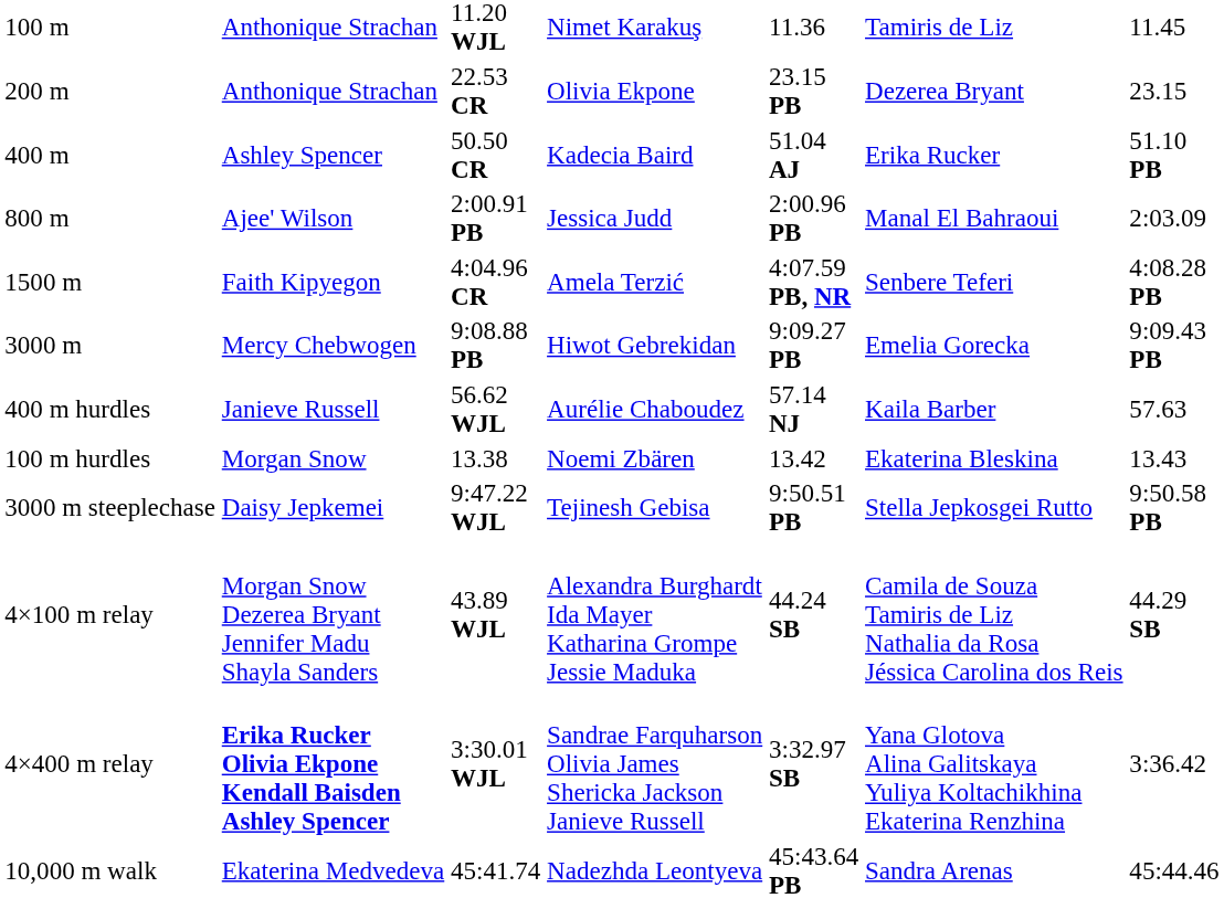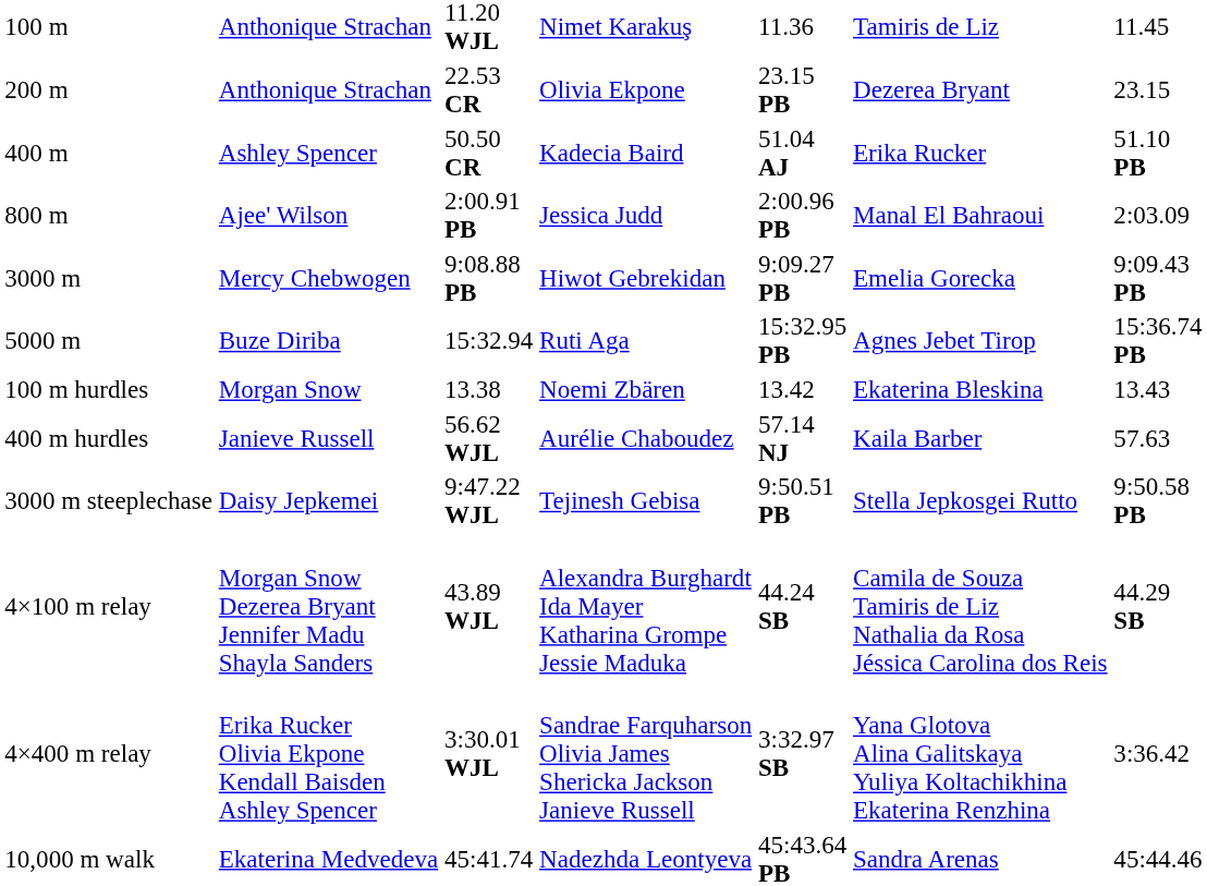- row: 1500 m | Faith Kipyegon | 4:04.96 CR | Amela Terzić | 4:07.59 PB, NR | Senbere Teferi | 4:08.28 PB
+ row: 5000 m | Buze Diriba | 15:32.94 | Ruti Aga | 15:32.95 PB | Agnes Jebet Tirop | 15:36.74 PB
rows swapped: 100 m hurdles <-> 400 m hurdles
4×400 m relay | column 2: bold -> normal
